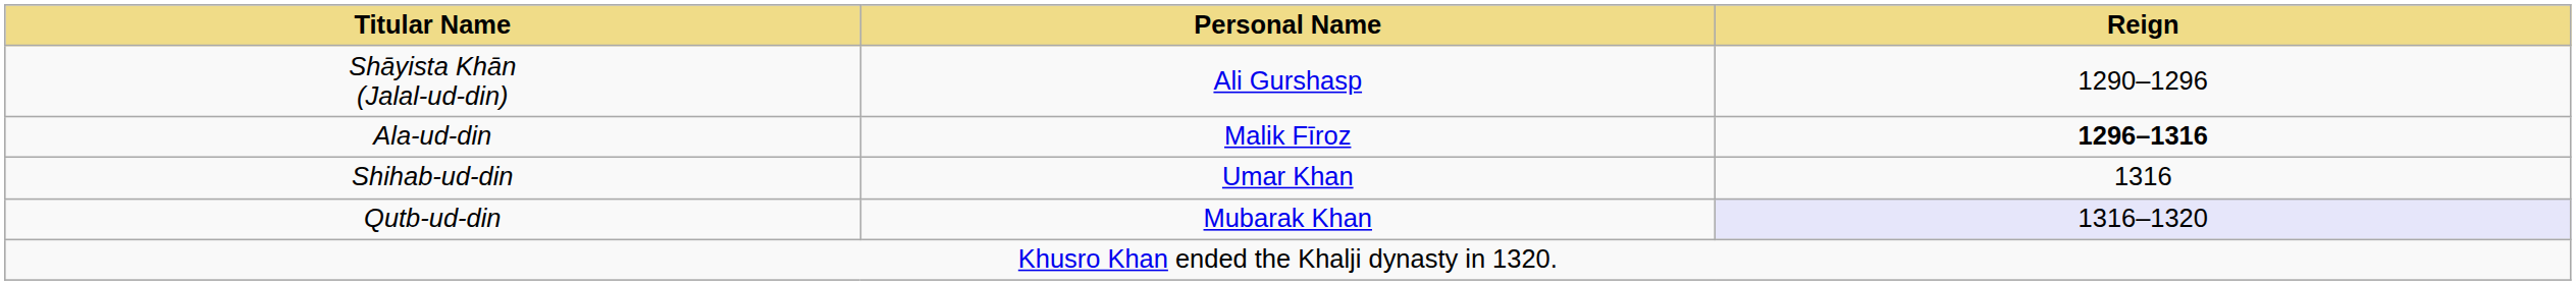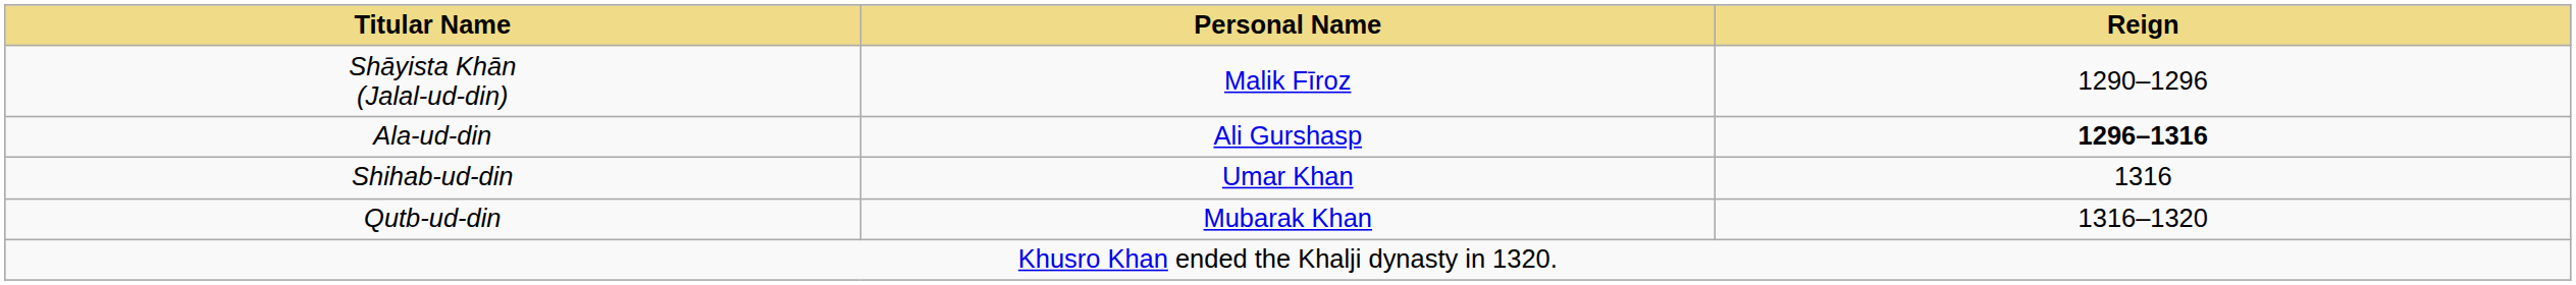Shāyista Khān (Jalal-ud-din) | Personal Name: Ali Gurshasp -> Malik Fīroz
Ala-ud-din | Personal Name: Malik Fīroz -> Ali Gurshasp
Qutb-ud-din | Reign: lavender background -> no background
